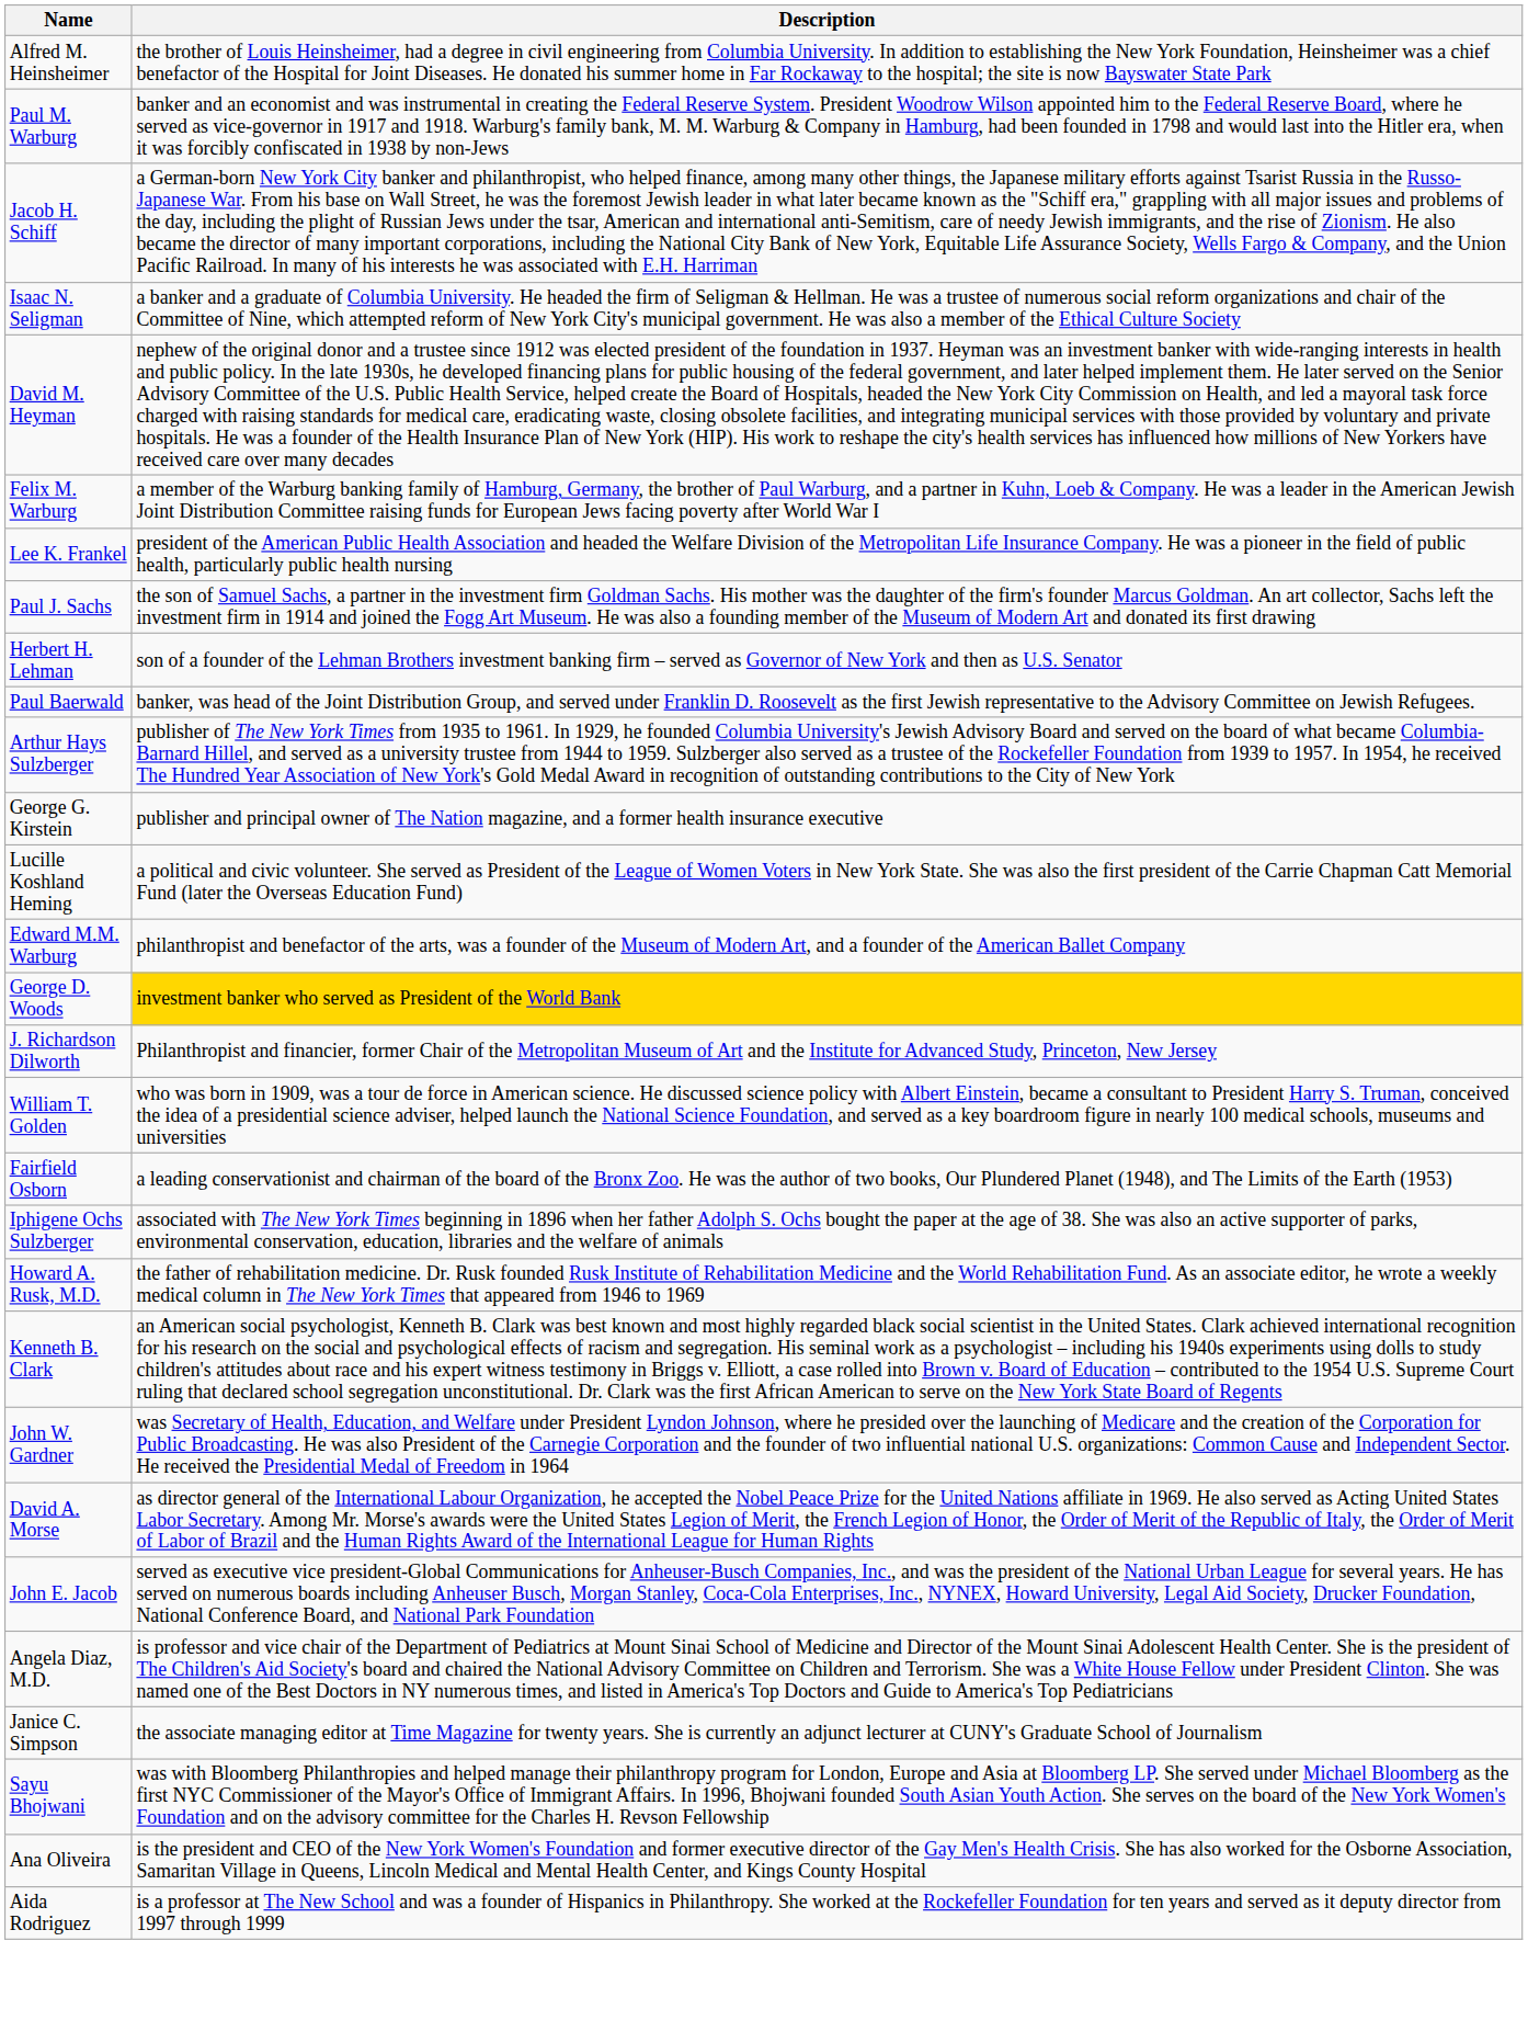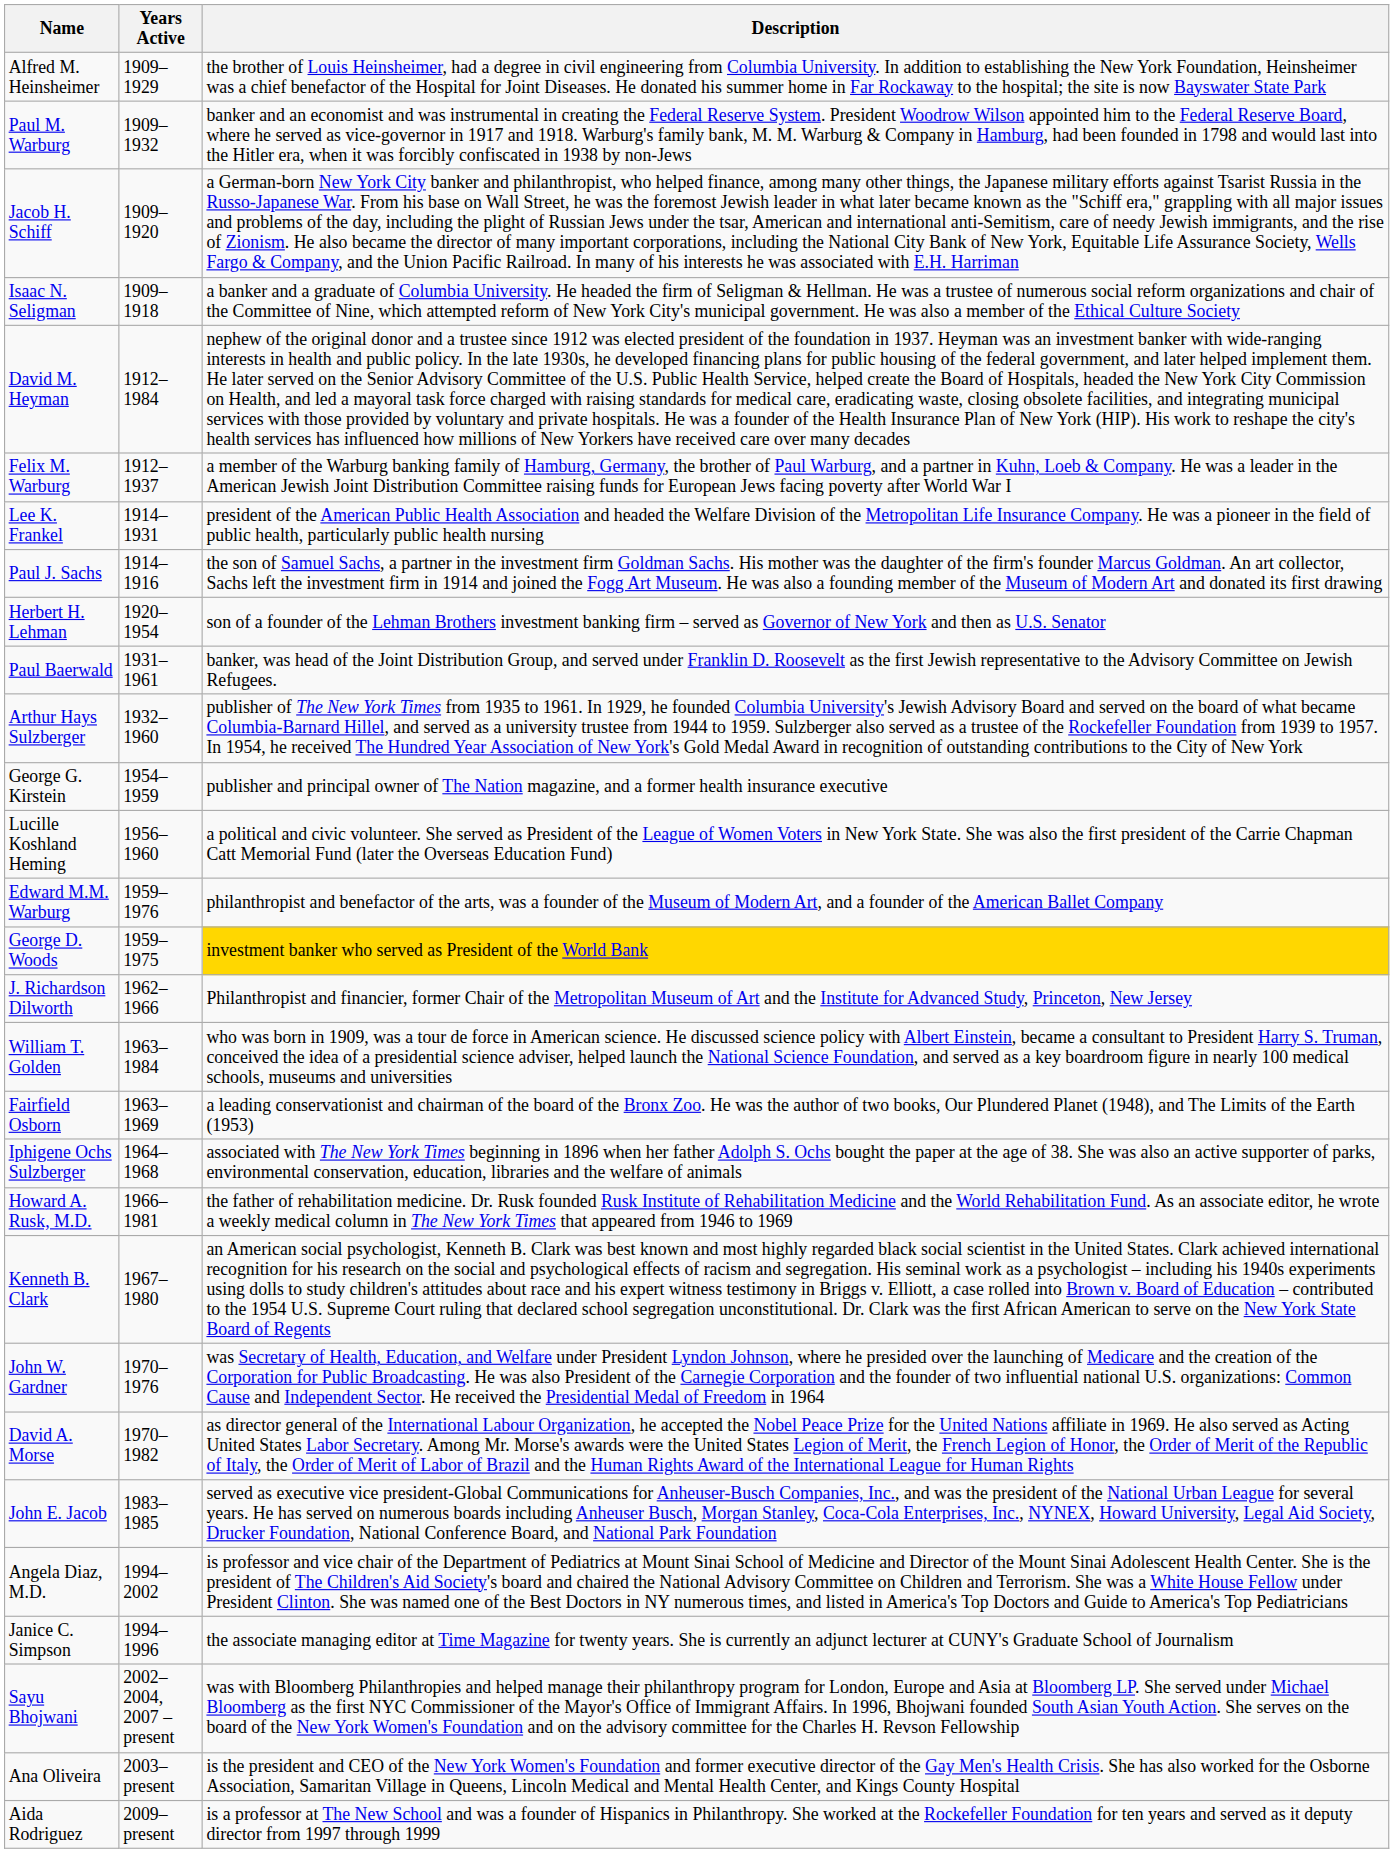+ column: Years Active | 1909–1929 | 1909–1932 | 1909–1920 | 1909–1918 | 1912–1984 | 1912–1937 | 1914–1931 | 1914–1916 | 1920–1954 | 1931–1961 | 1932–1960 | 1954–1959 | 1956–1960 | 1959–1976 | 1959–1975 | 1962–1966 | 1963–1984 | 1963–1969 | 1964–1968 | 1966–1981 | 1967–1980 | 1970–1976 | 1970–1982 | 1983–1985 | 1994–2002 | 1994–1996 | 2002–2004, 2007 – present | 2003–present | 2009–present
